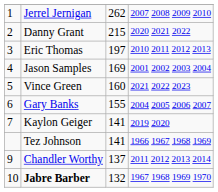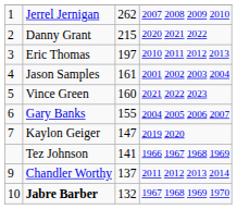Jason Samples | column 3: 169 -> 161
Kaylon Geiger | column 3: 141 -> 147
